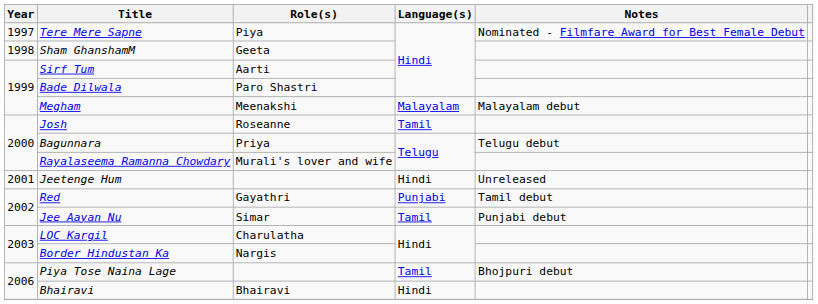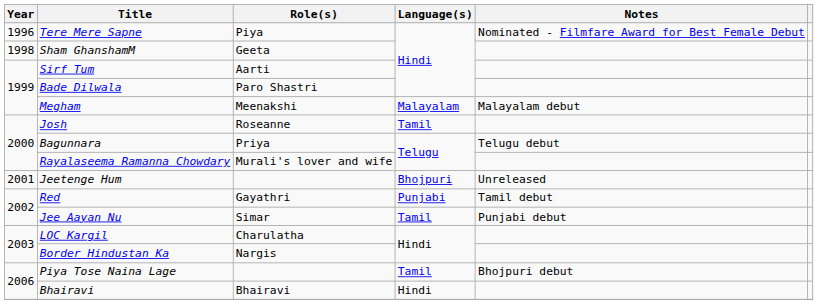Tere Mere Sapne | Year: 1997 -> 1996
Jeetenge Hum | Language(s): Hindi -> Bhojpuri
